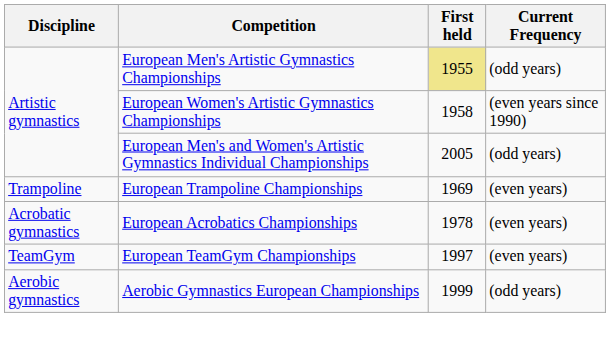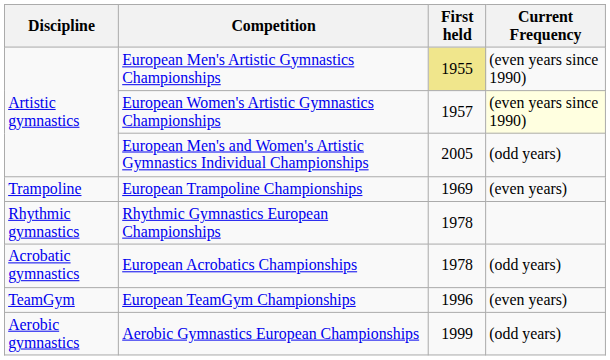European Men's Artistic Gymnastics Championships | Current Frequency: (odd years) -> (even years since 1990)
European Women's Artistic Gymnastics Championships | First held: 1958 -> 1957
European Women's Artistic Gymnastics Championships | Current Frequency: no background -> lightyellow background
+ row: Rhythmic gymnastics | Rhythmic Gymnastics European Championships | 1978
European Acrobatics Championships | Current Frequency: (even years) -> (odd years)
European TeamGym Championships | First held: 1997 -> 1996
